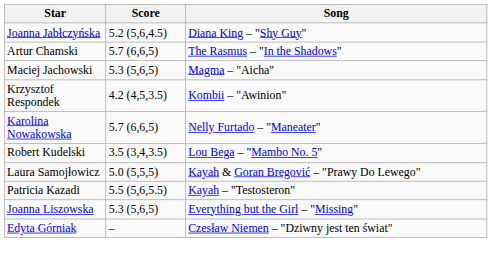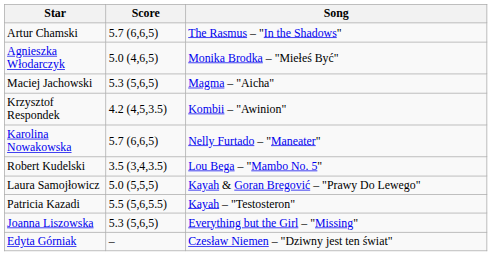- row: Joanna Jabłczyńska | 5.2 (5,6,4.5) | Diana King – "Shy Guy"
+ row: Agnieszka Włodarczyk | 5.0 (4,6,5) | Monika Brodka – "Miełeś Być"
